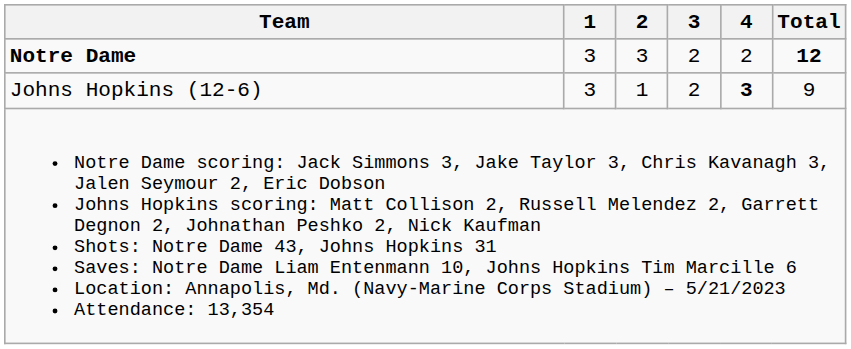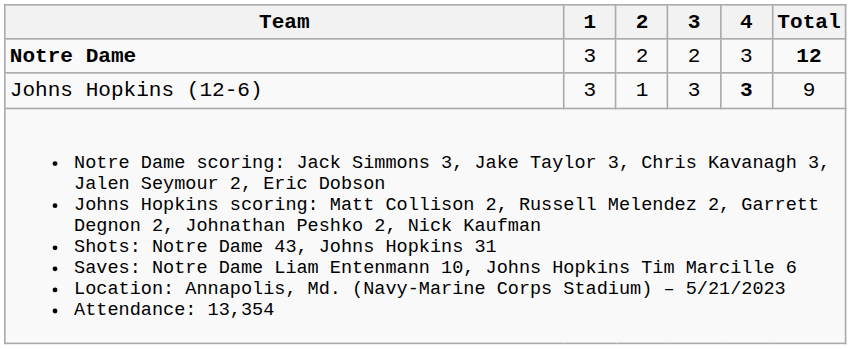Notre Dame | 2: 3 -> 2
Notre Dame | 4: 2 -> 3
Johns Hopkins (12-6) | 3: 2 -> 3
